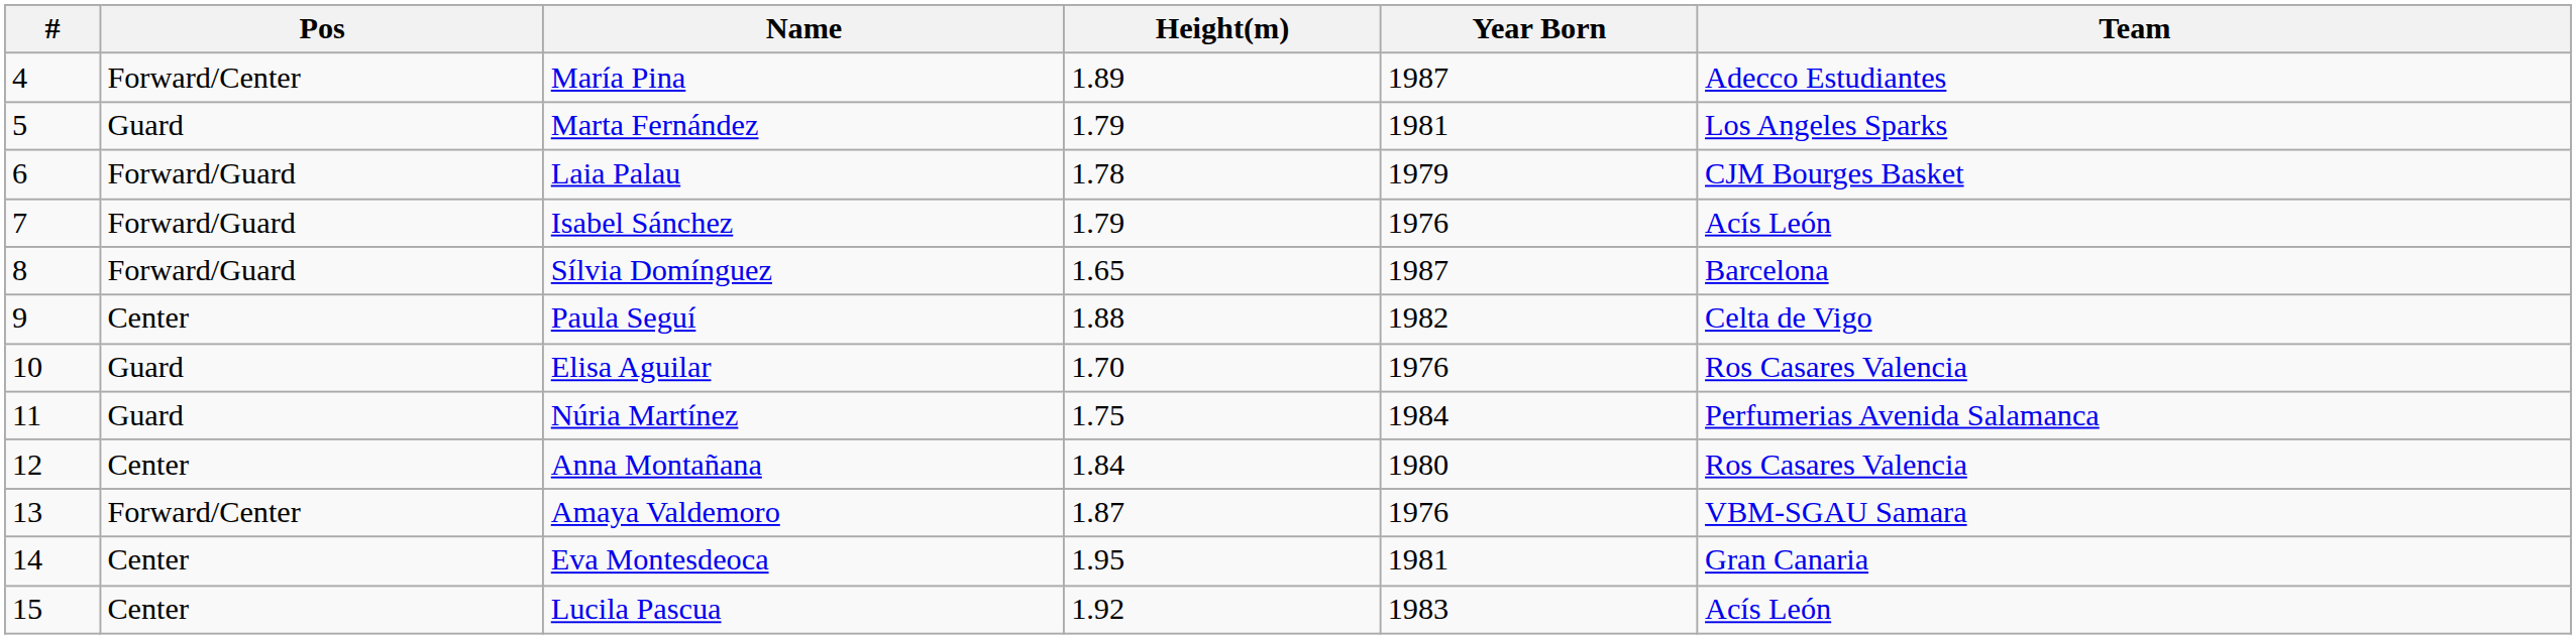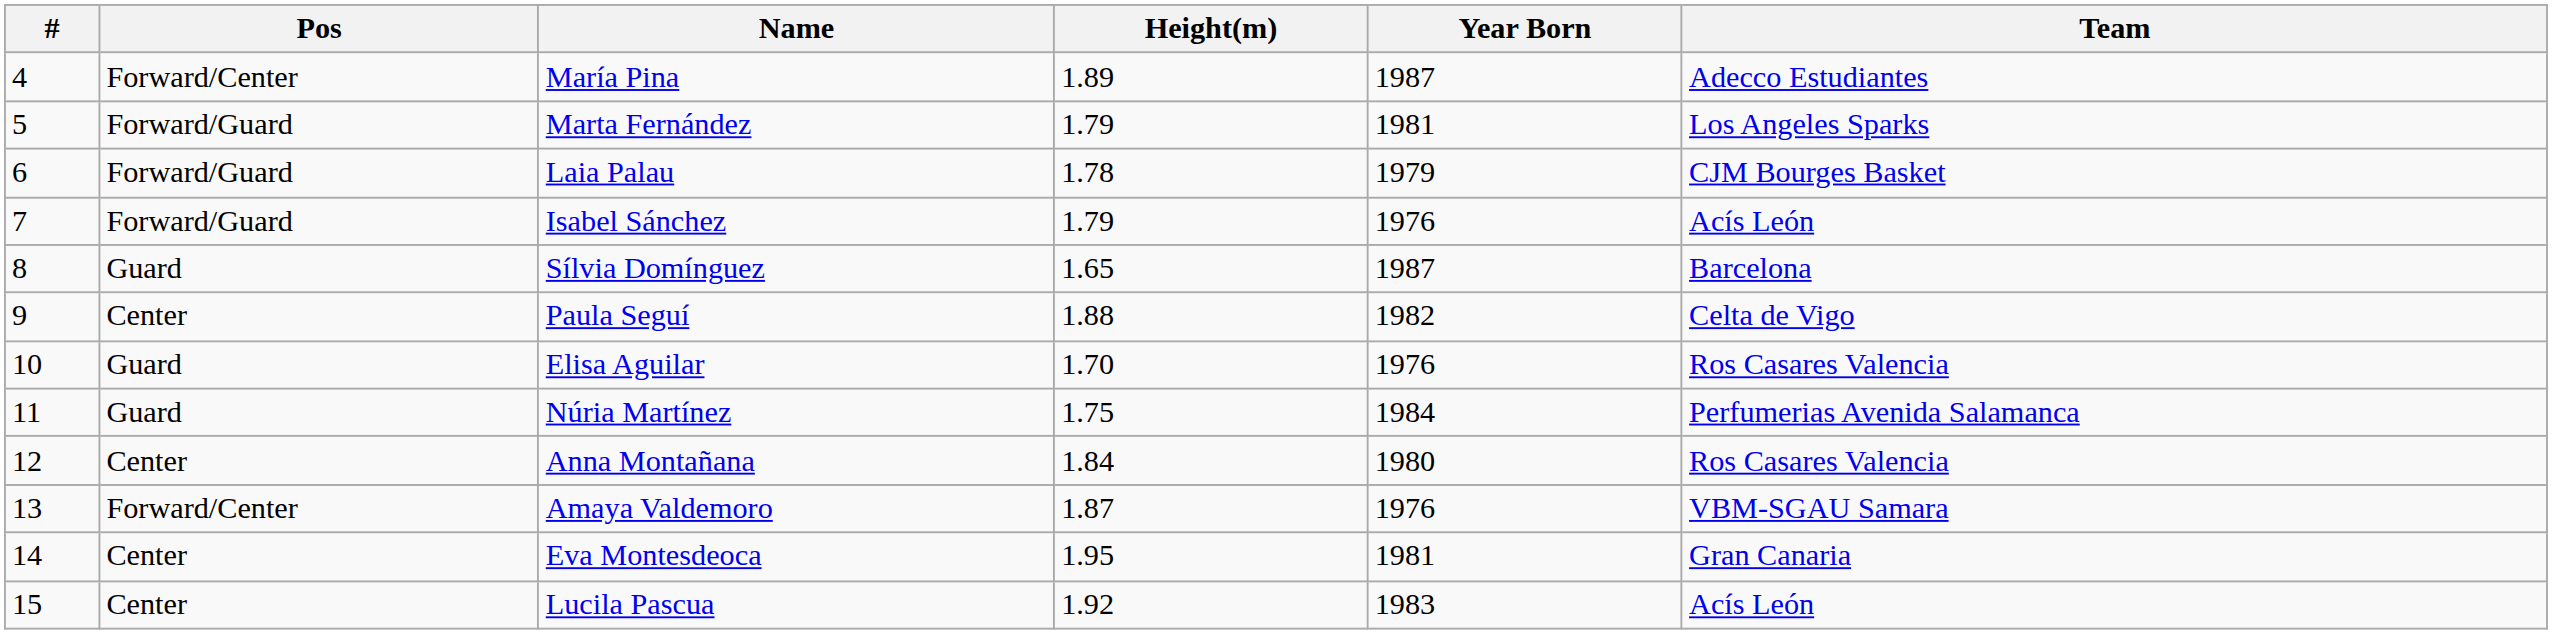Marta Fernández | Pos: Guard -> Forward/Guard
Sílvia Domínguez | Pos: Forward/Guard -> Guard
